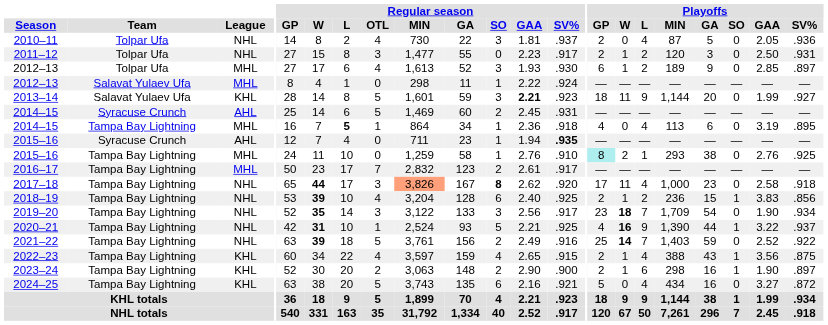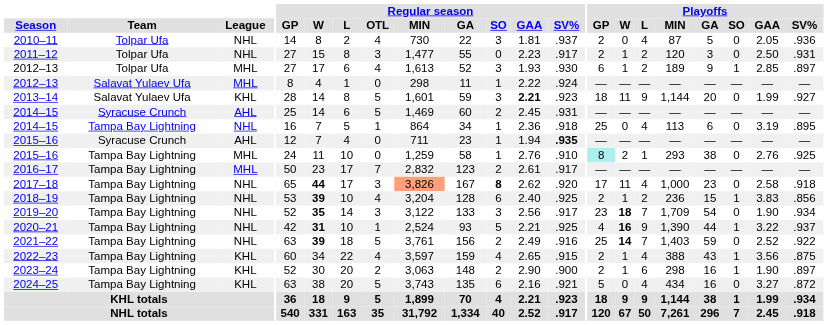2012–13 / Tolpar Ufa | Playoffs / SO: 0 -> 1
2014–15 / Tampa Bay Lightning | League: MHL -> NHL
2014–15 / Tampa Bay Lightning | Regular season / L: bold -> normal
2014–15 / Tampa Bay Lightning | Playoffs / GP: 4 -> 25
